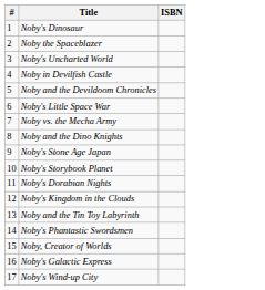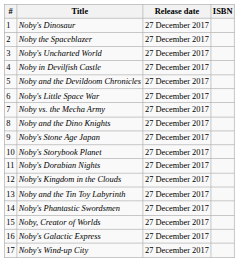+ column: Release date | 27 December 2017 | 27 December 2017 | 27 December 2017 | 27 December 2017 | 27 December 2017 | 27 December 2017 | 27 December 2017 | 27 December 2017 | 27 December 2017 | 27 December 2017 | 27 December 2017 | 27 December 2017 | 27 December 2017 | 27 December 2017 | 27 December 2017 | 27 December 2017 | 27 December 2017
